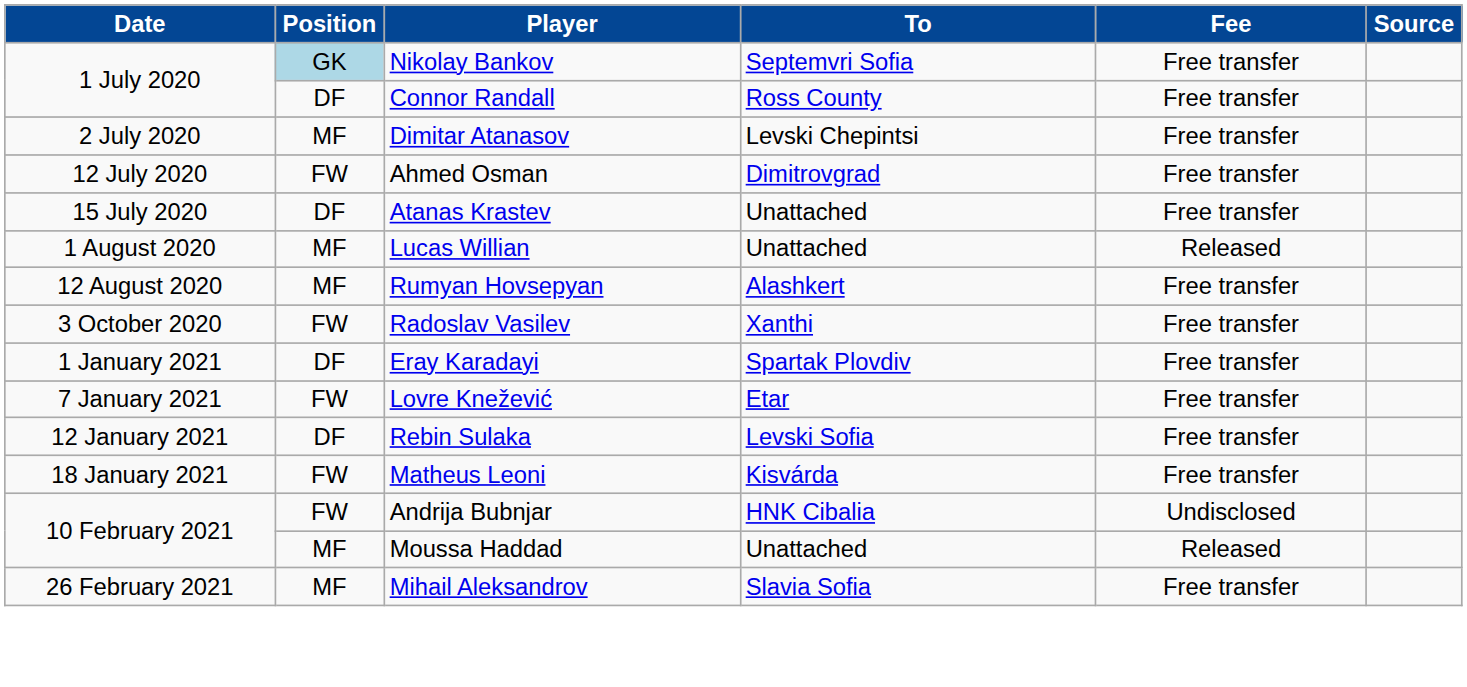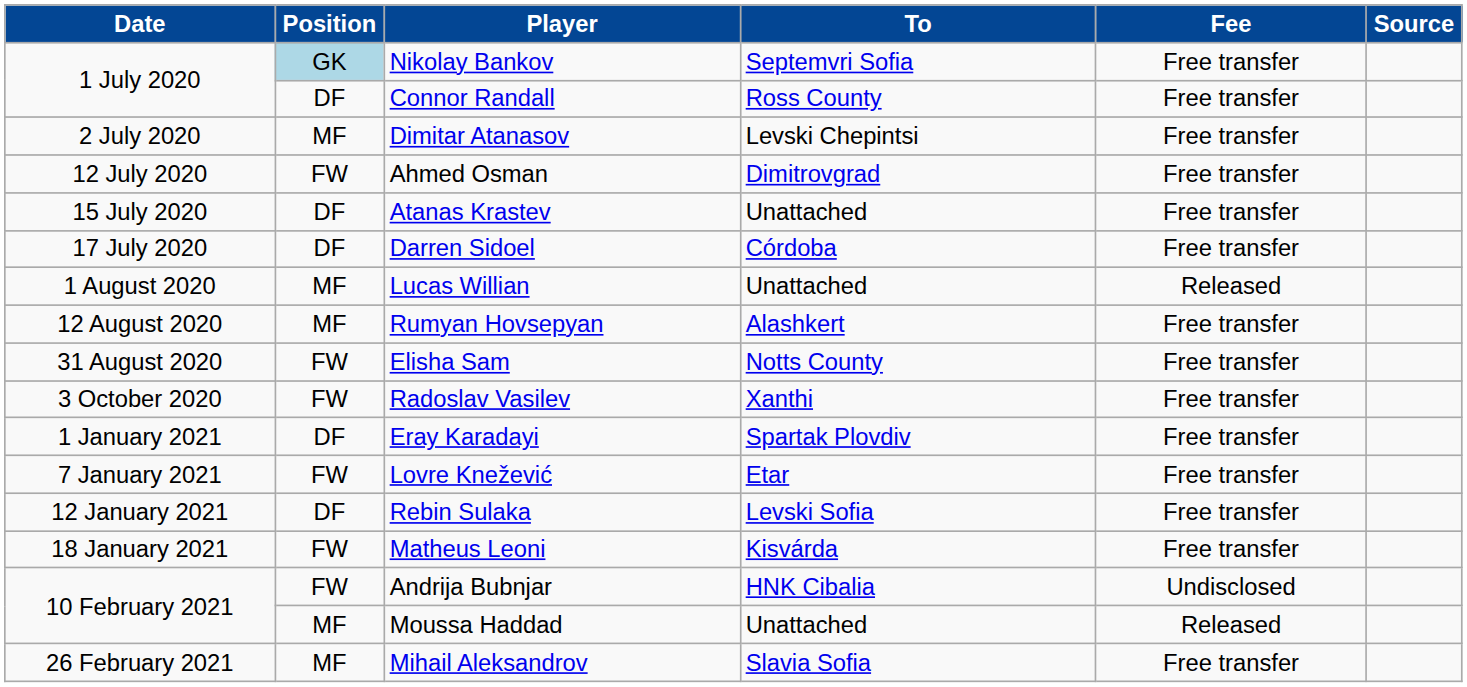+ row: 17 July 2020 | DF | Darren Sidoel | Córdoba | Free transfer
+ row: 31 August 2020 | FW | Elisha Sam | Notts County | Free transfer
